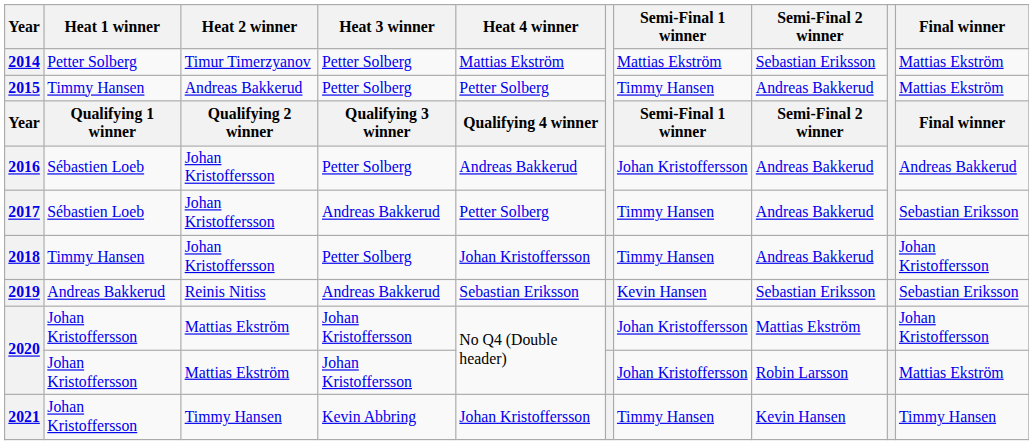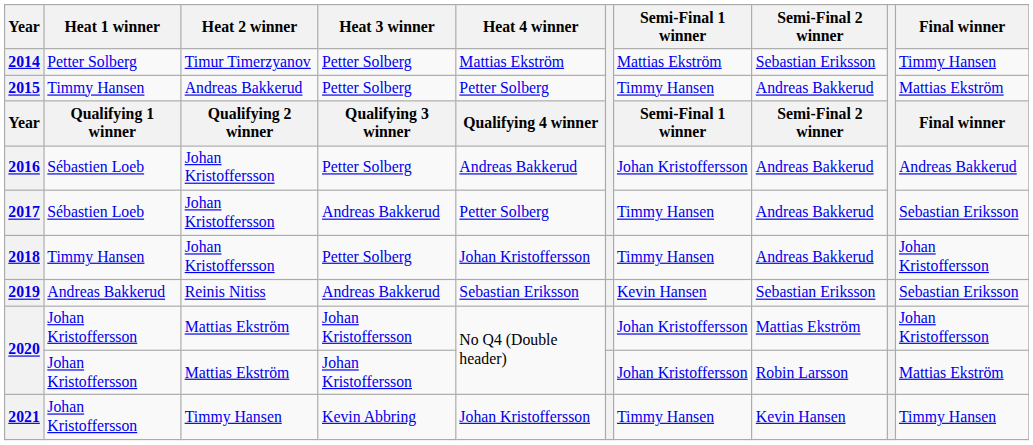2014 | Final winner: Mattias Ekström -> Timmy Hansen
